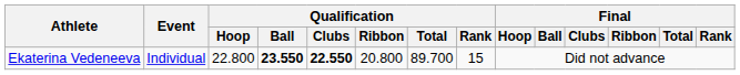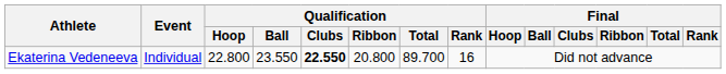Ekaterina Vedeneeva | Qualification / Ball: bold -> normal
Ekaterina Vedeneeva | Qualification / Rank: 15 -> 16
